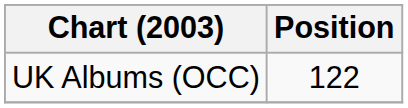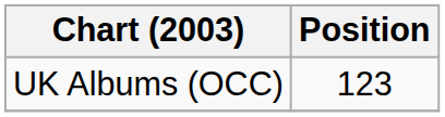UK Albums (OCC) | Position: 122 -> 123
